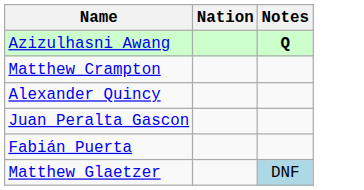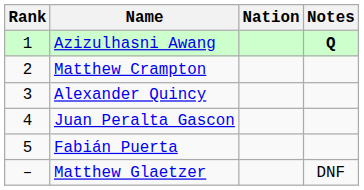+ column: Rank | 1 | 2 | 3 | 4 | 5 | –
Matthew Glaetzer | Notes: lightblue background -> no background
